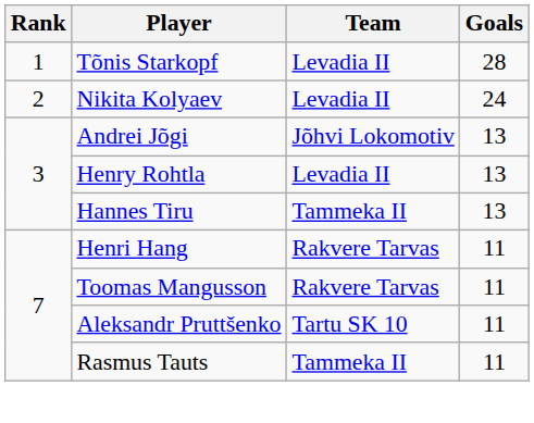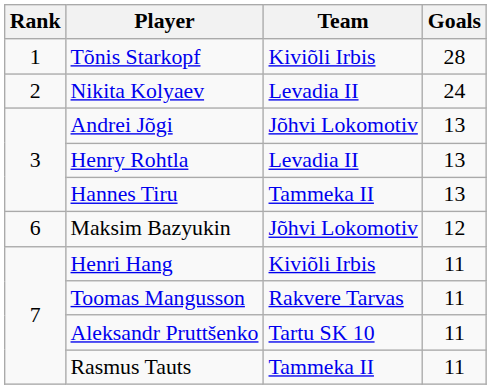Tõnis Starkopf | Team: Levadia II -> Kiviõli Irbis
+ row: 6 | Maksim Bazyukin | Jõhvi Lokomotiv | 12
Henri Hang | Team: Rakvere Tarvas -> Kiviõli Irbis
